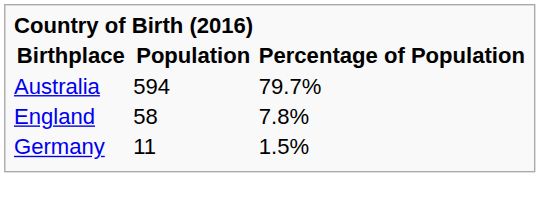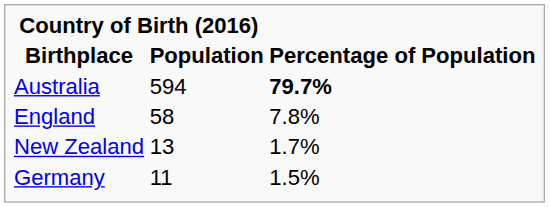Australia | Percentage of Population: normal -> bold
+ row: New Zealand | 13 | 1.7%
